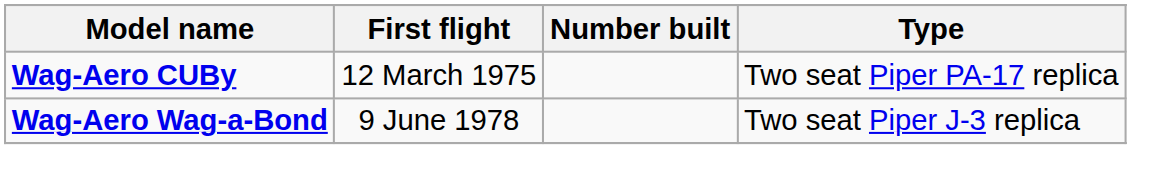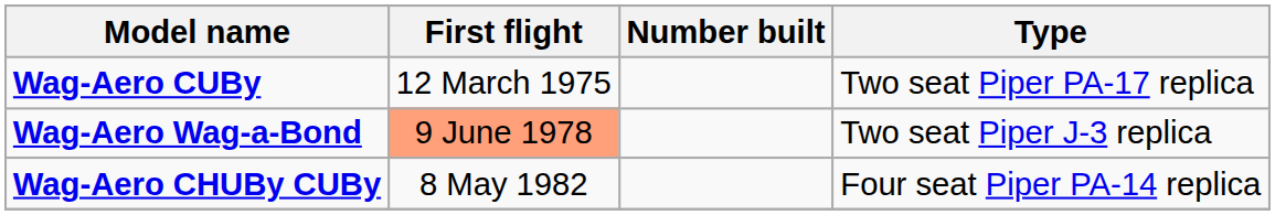Wag-Aero Wag-a-Bond | First flight: no background -> lightsalmon background
+ row: Wag-Aero CHUBy CUBy | 8 May 1982 | Four seat Piper PA-14 replica
